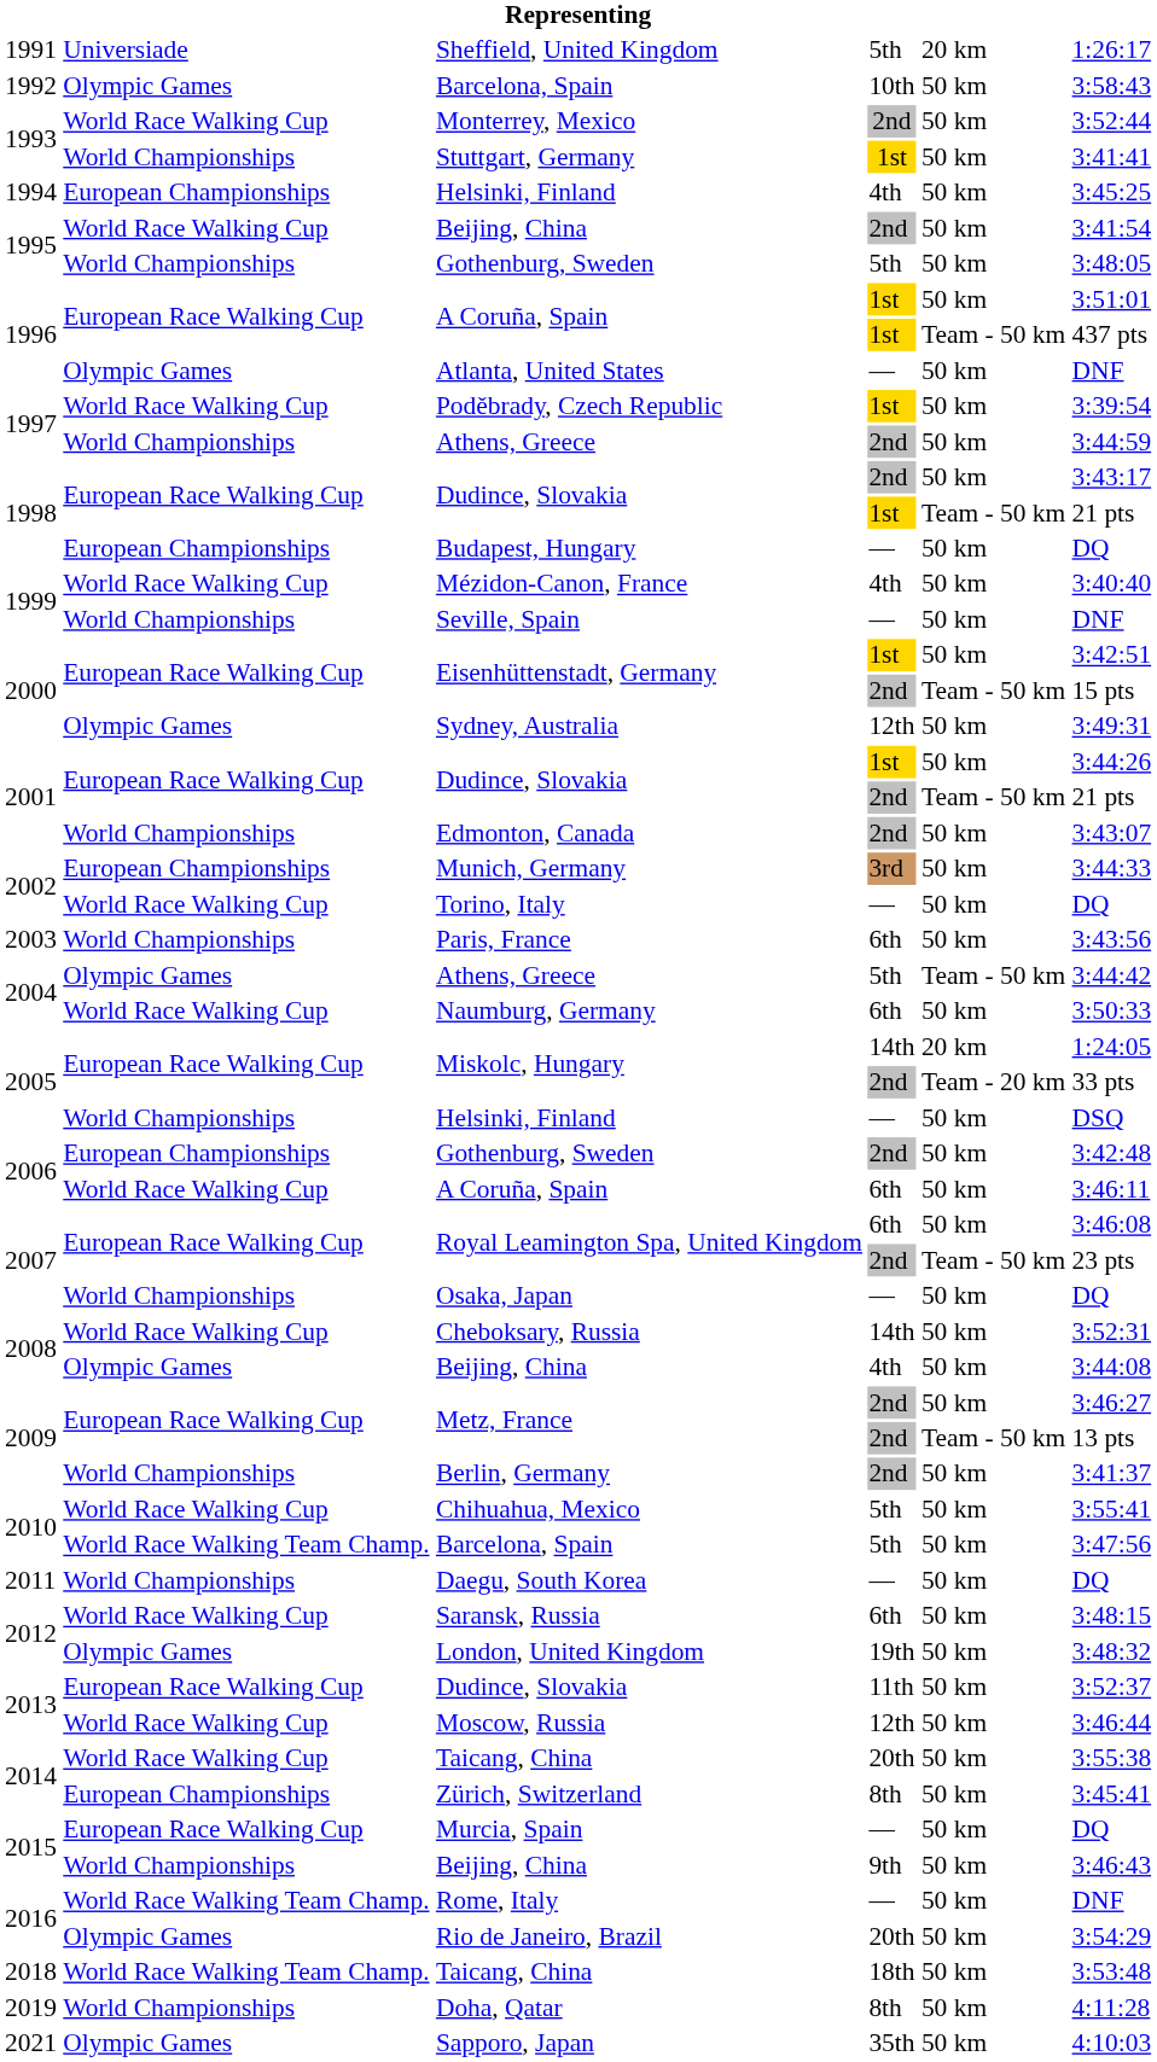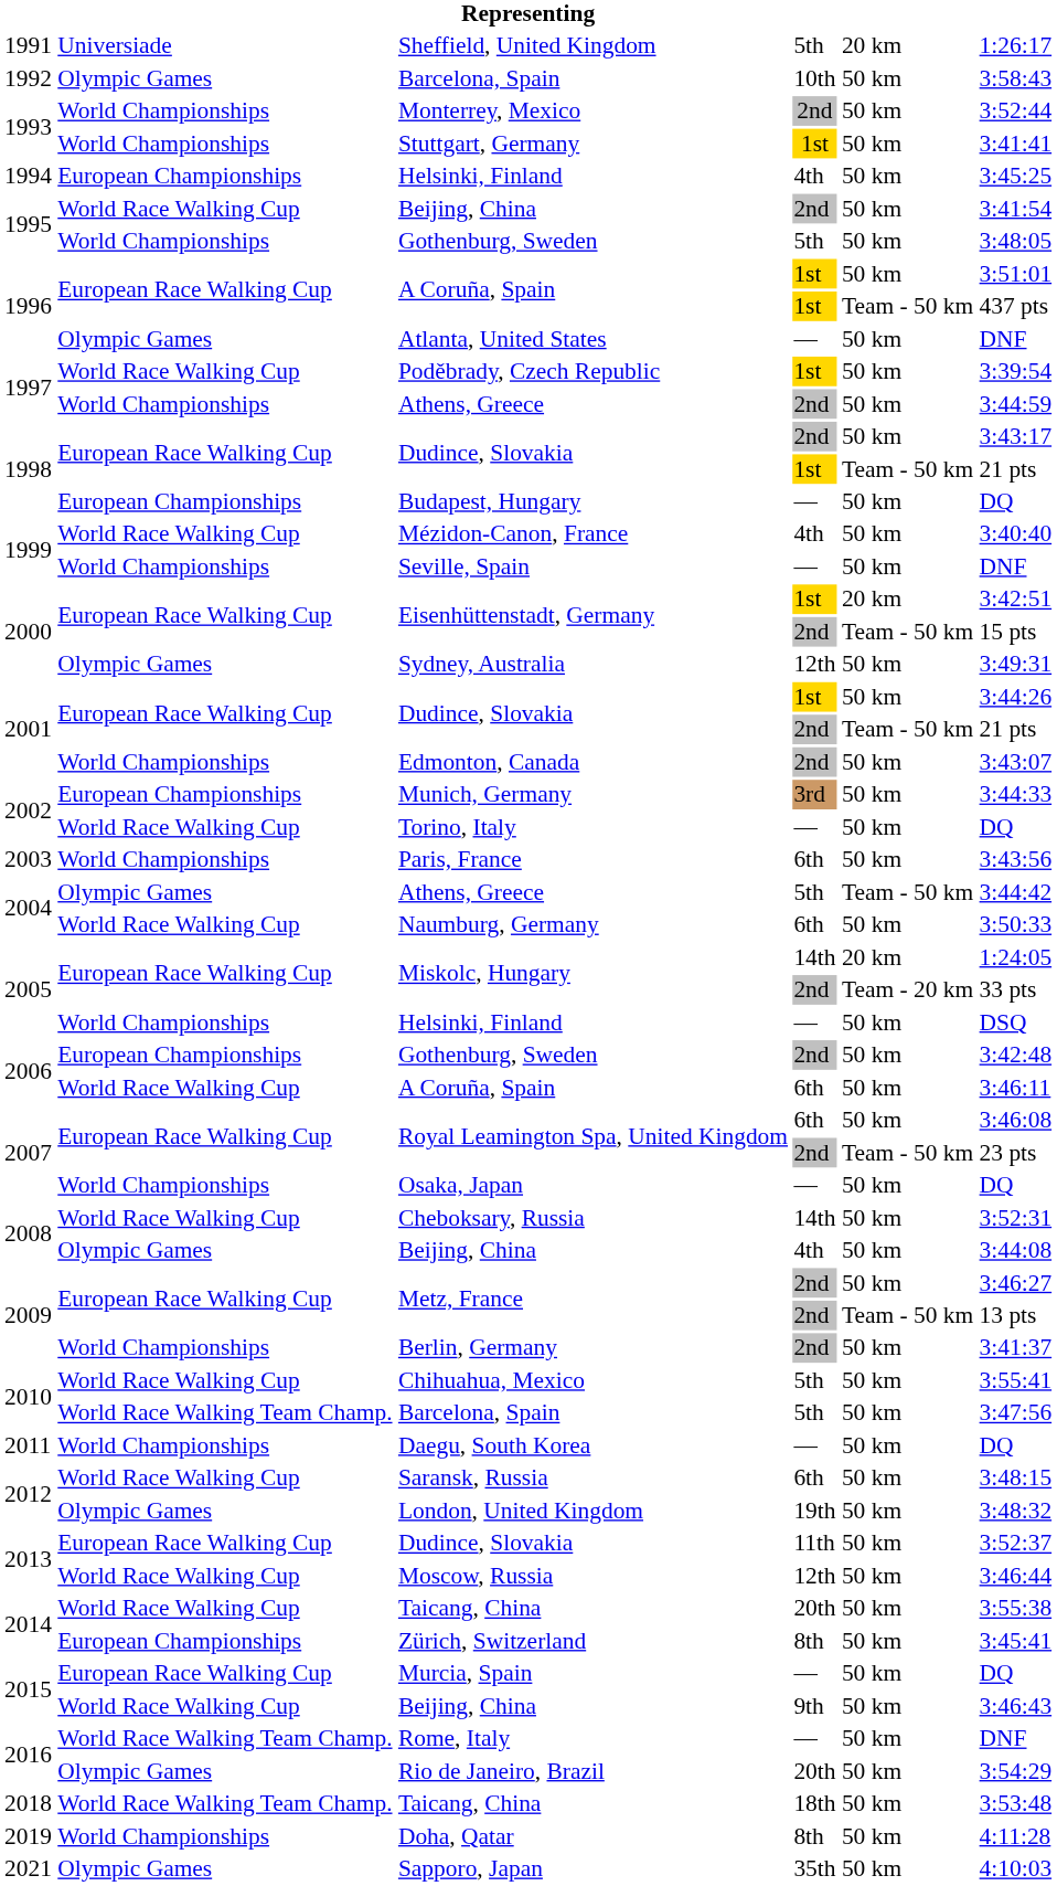Monterrey, Mexico | column 2: World Race Walking Cup -> World Championships
Eisenhüttenstadt, Germany / 1st | column 5: 50 km -> 20 km
Beijing, China / 9th | column 2: World Championships -> World Race Walking Cup
